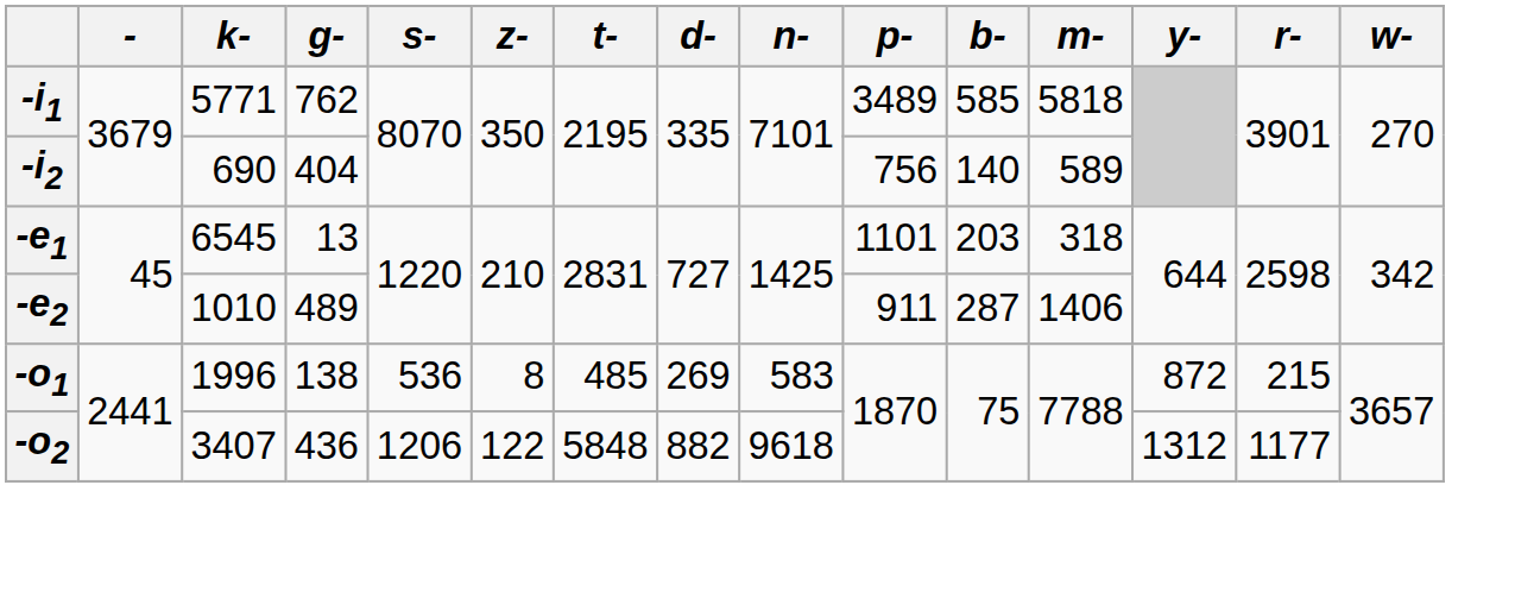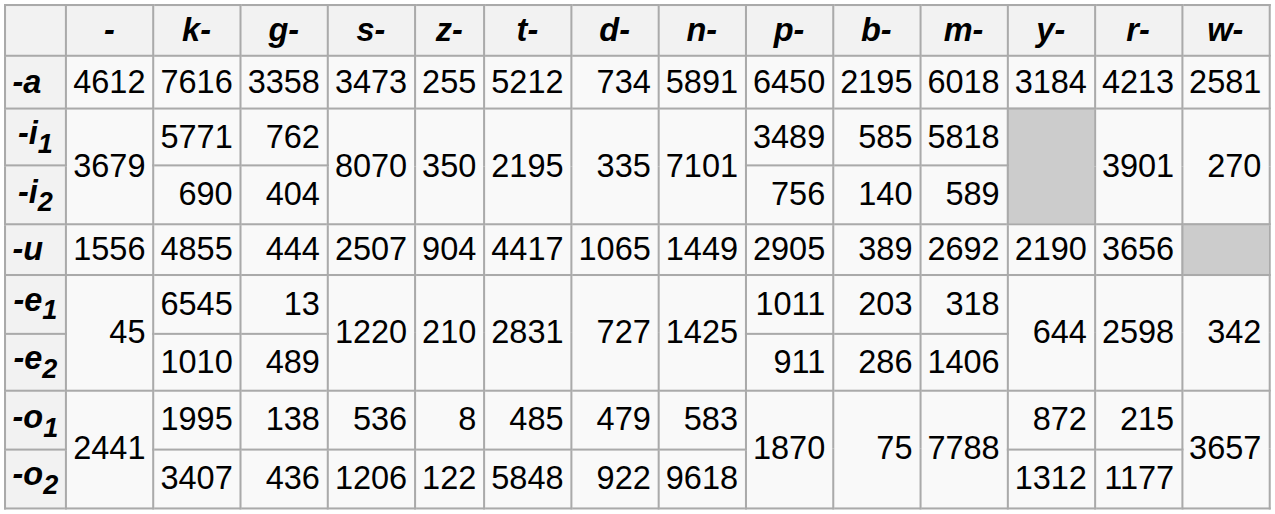+ row: -a | 4612 | 7616 | 3358 | 3473 | 255 | 5212 | 734 | 5891 | 6450 | 2195 | 6018 | 3184 | 4213 | 2581
+ row: -u | 1556 | 4855 | 444 | 2507 | 904 | 4417 | 1065 | 1449 | 2905 | 389 | 2692 | 2190 | 3656
-e1 | p-: 1101 -> 1011
-e2 | b-: 287 -> 286
-o1 | k-: 1996 -> 1995
-o1 | d-: 269 -> 479
-o2 | d-: 882 -> 922
